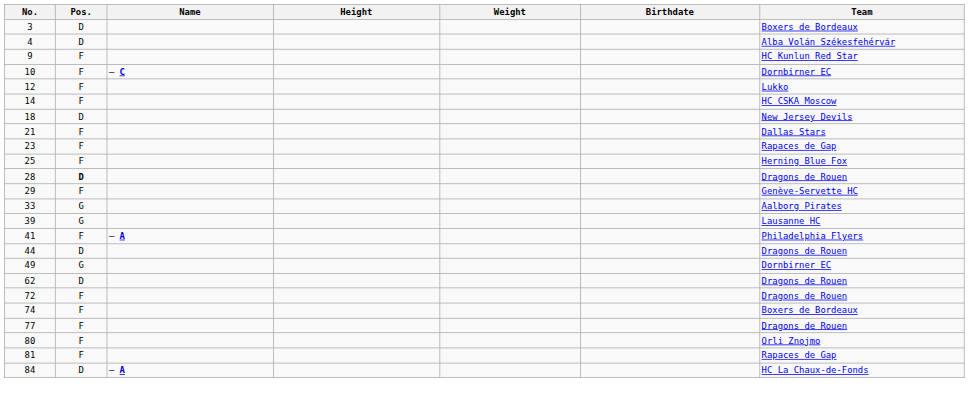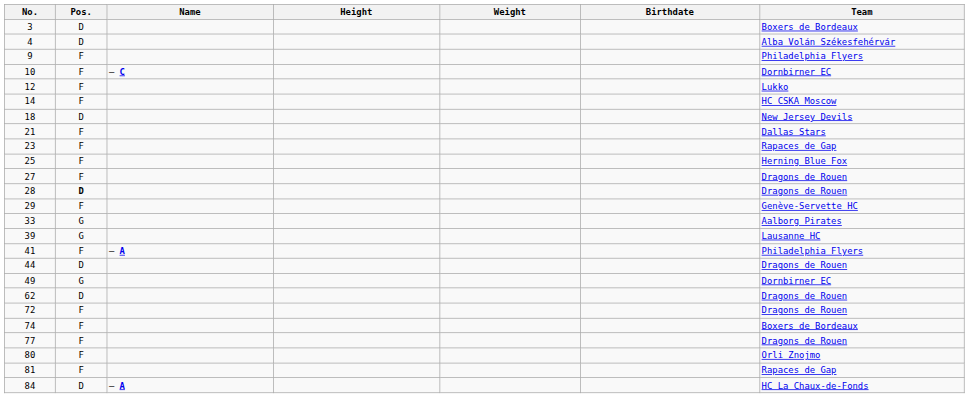9 | Team: HC Kunlun Red Star -> Philadelphia Flyers
+ row: 27 | F | Dragons de Rouen
